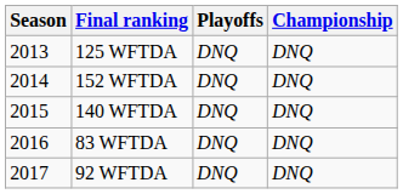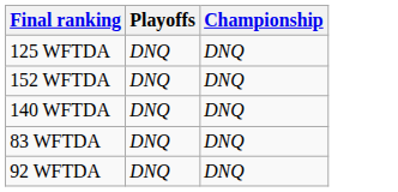- column: Season | 2013 | 2014 | 2015 | 2016 | 2017
